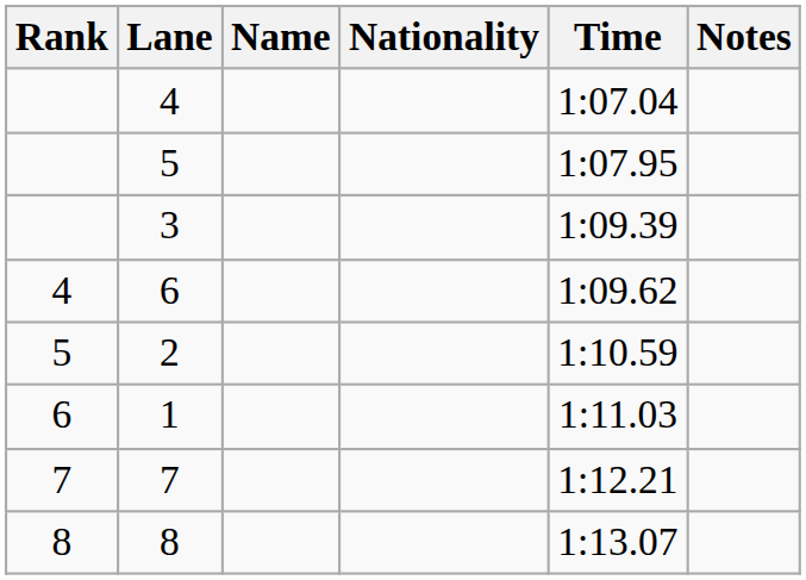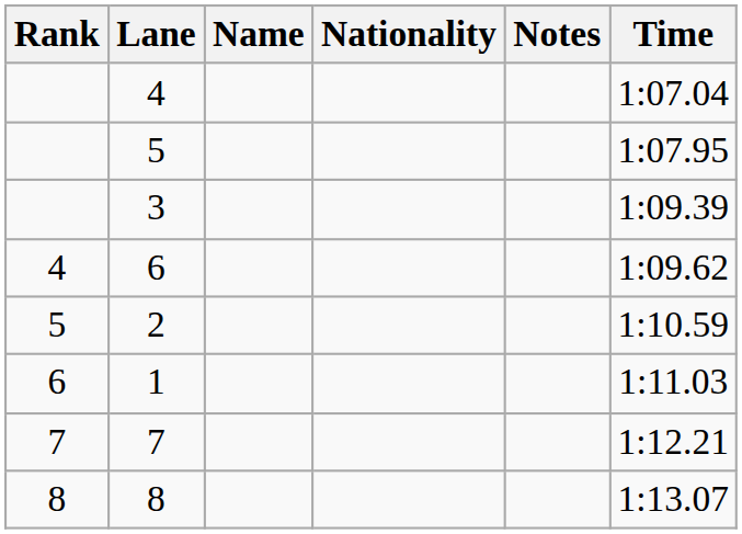columns swapped: Time <-> Notes
